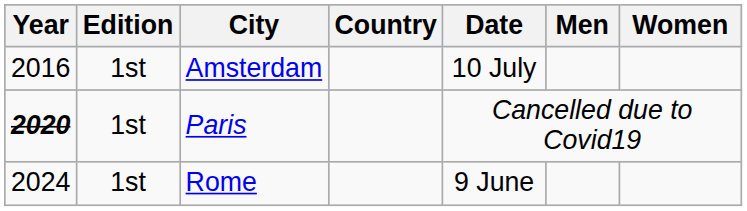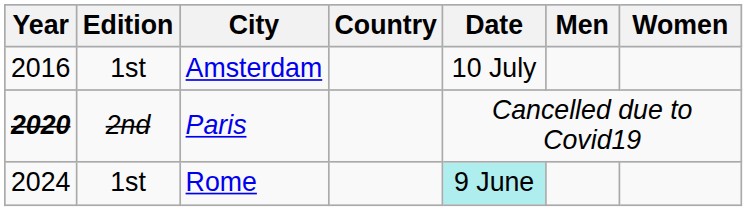Paris | Edition: 1st -> 2nd
Rome | Date: no background -> paleturquoise background
